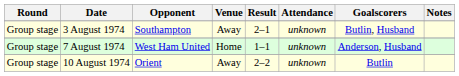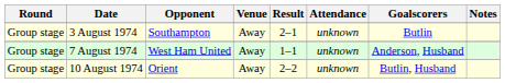3 August 1974 | Goalscorers: Butlin, Husband -> Butlin
7 August 1974 | Venue: Home -> Away
10 August 1974 | Goalscorers: Butlin -> Butlin, Husband
